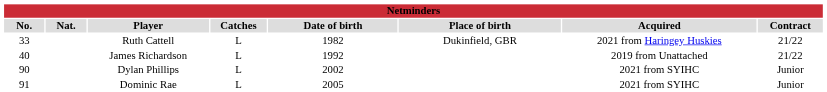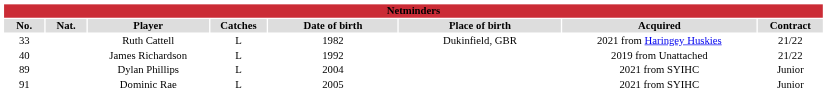Dylan Phillips | No.: 90 -> 89
Dylan Phillips | Date of birth: 2002 -> 2004
